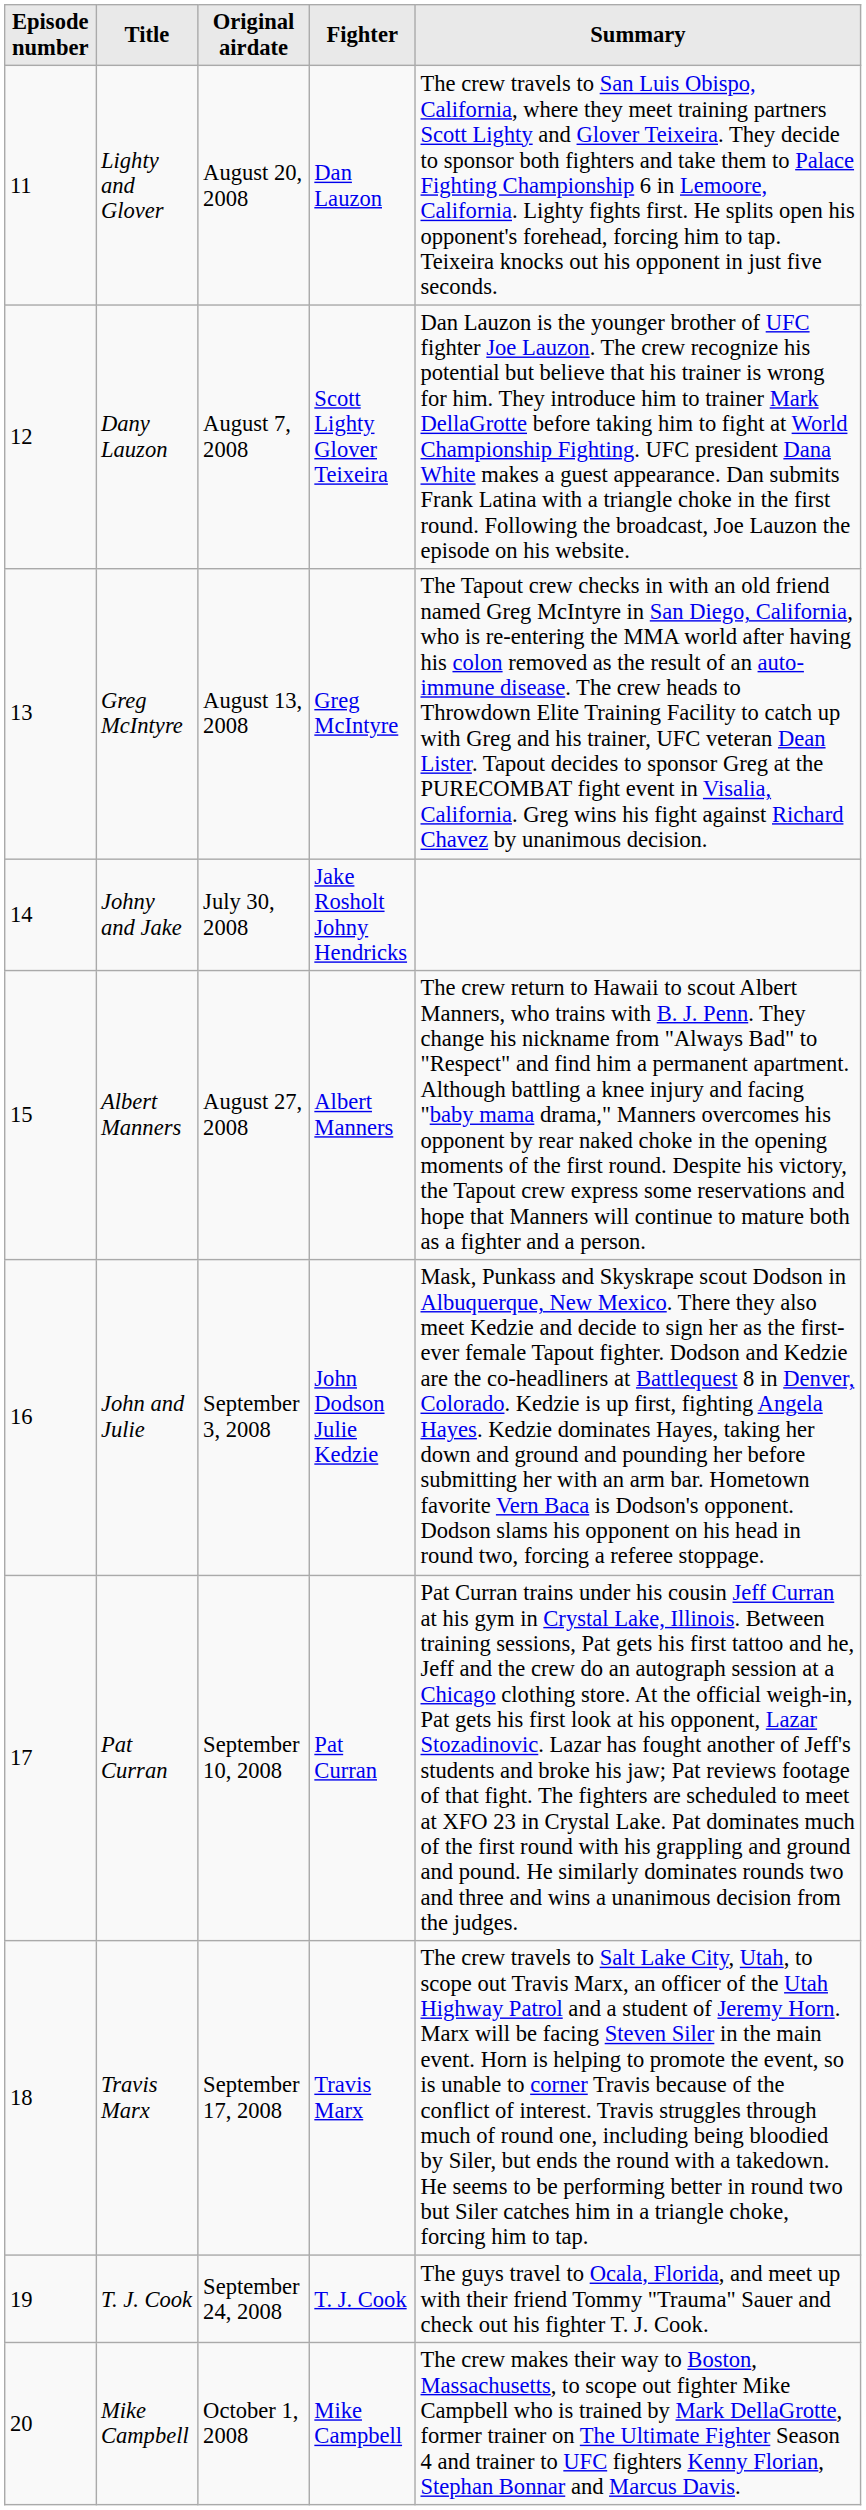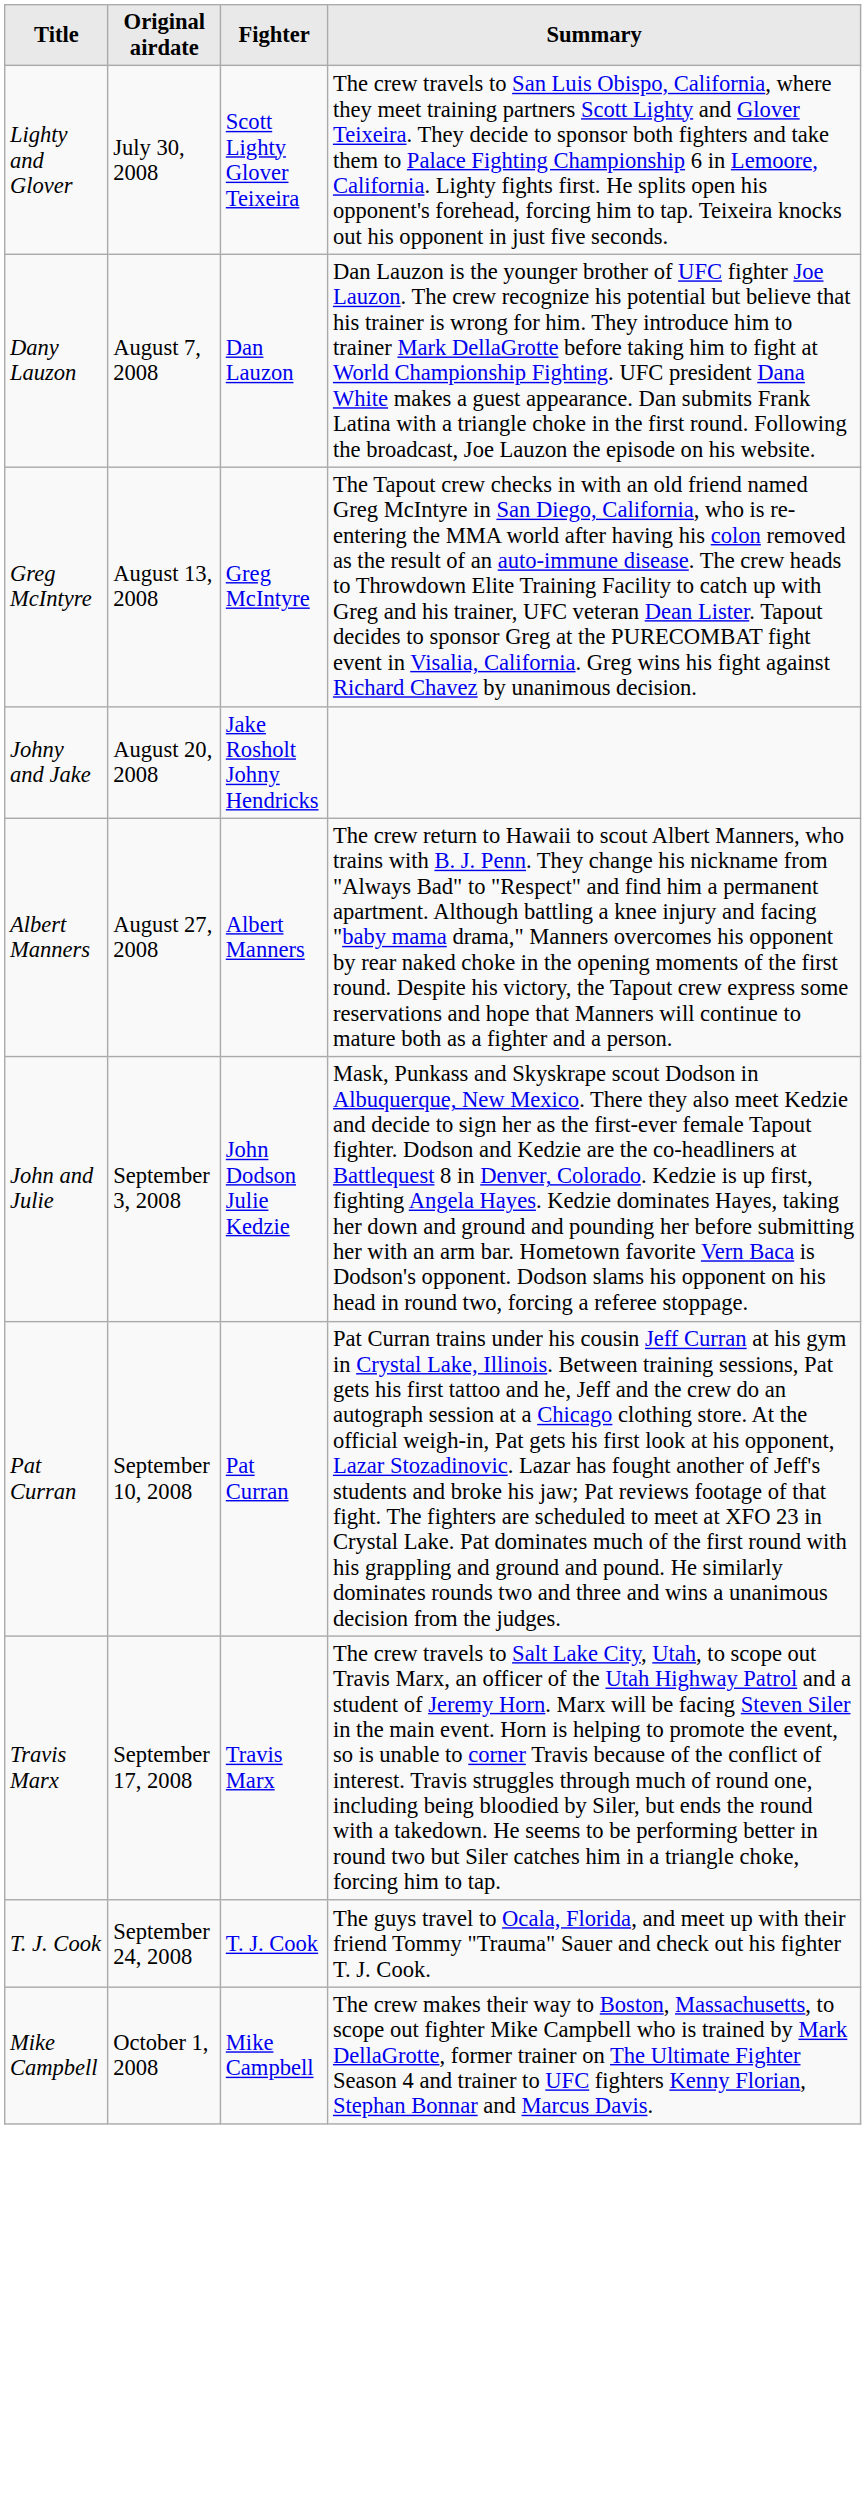- column: Episode number | 11 | 12 | 13 | 14 | 15 | 16 | 17 | 18 | 19 | 20
Lighty and Glover | Original airdate: August 20, 2008 -> July 30, 2008
Lighty and Glover | Fighter: Dan Lauzon -> Scott Lighty Glover Teixeira
Dany Lauzon | Fighter: Scott Lighty Glover Teixeira -> Dan Lauzon
Johny and Jake | Original airdate: July 30, 2008 -> August 20, 2008
